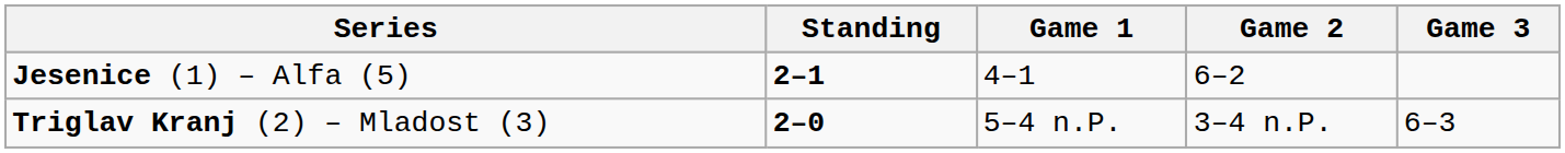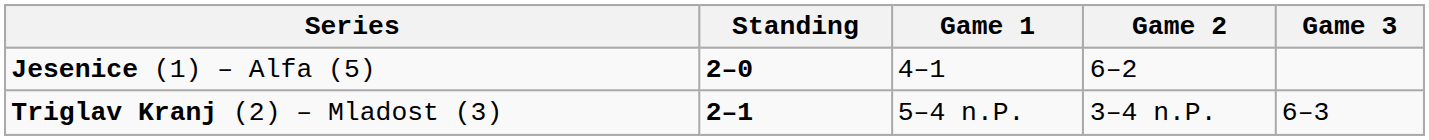Jesenice (1) – Alfa (5) | Standing: 2–1 -> 2–0
Triglav Kranj (2) – Mladost (3) | Standing: 2–0 -> 2–1
